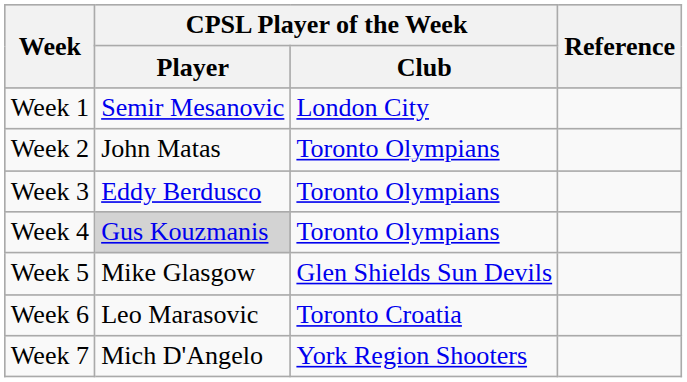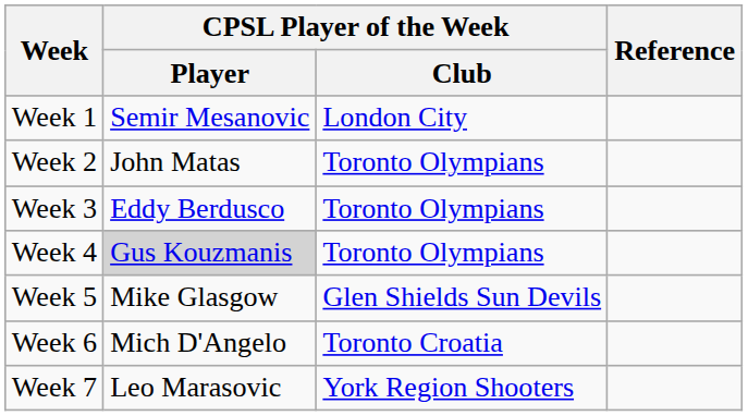Week 6 | CPSL Player of the Week / Player: Leo Marasovic -> Mich D'Angelo
Week 7 | CPSL Player of the Week / Player: Mich D'Angelo -> Leo Marasovic
